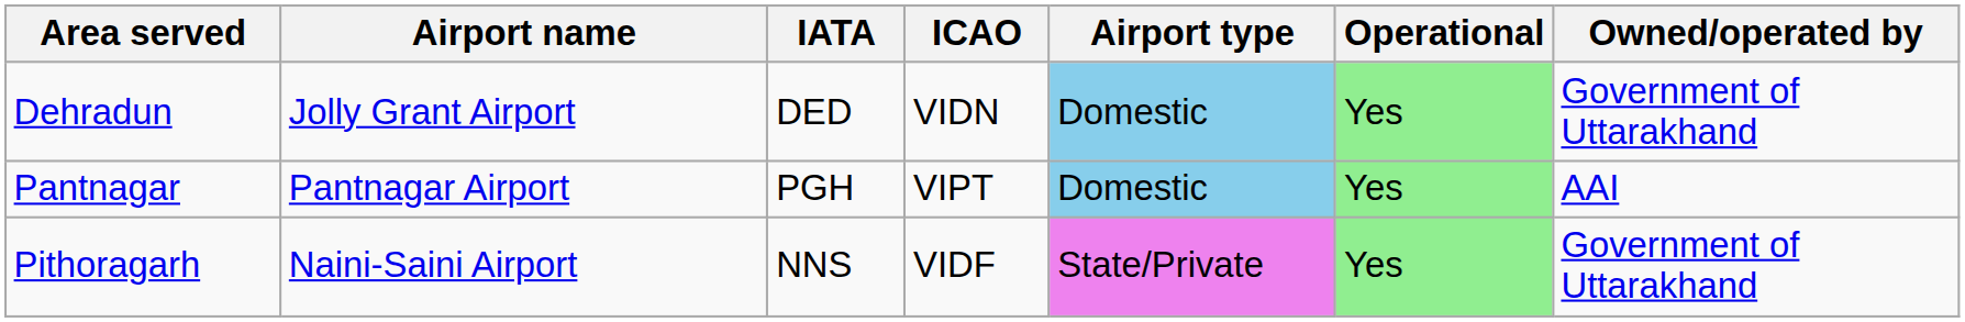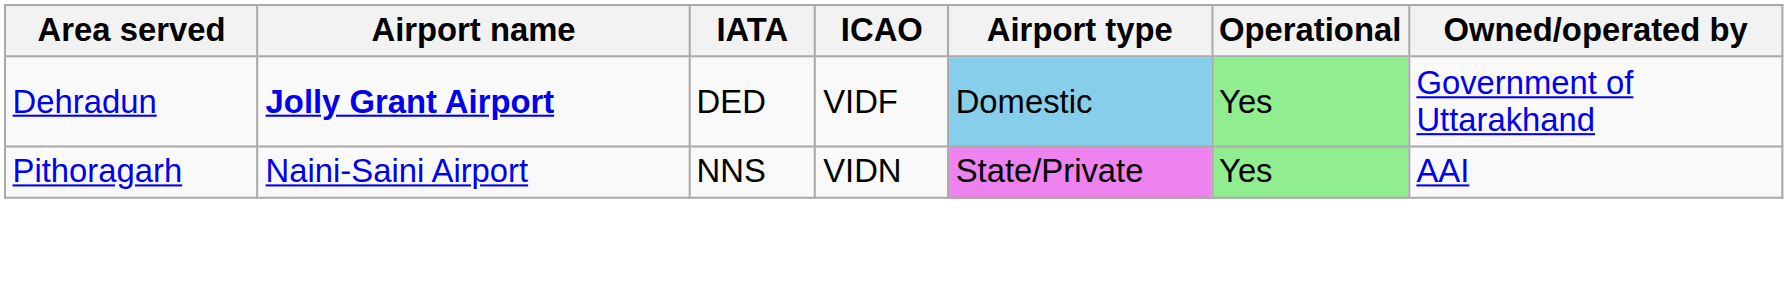Dehradun | Airport name: normal -> bold
Dehradun | ICAO: VIDN -> VIDF
- row: Pantnagar | Pantnagar Airport | PGH | VIPT | Domestic | Yes | AAI
Pithoragarh | ICAO: VIDF -> VIDN
Pithoragarh | Owned/operated by: Government of Uttarakhand -> AAI
